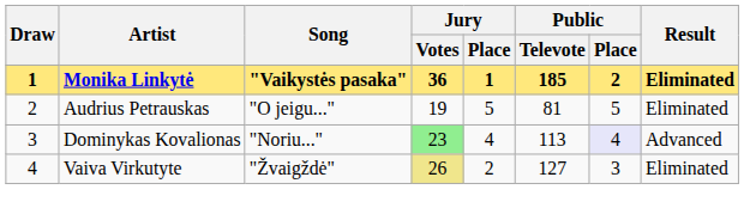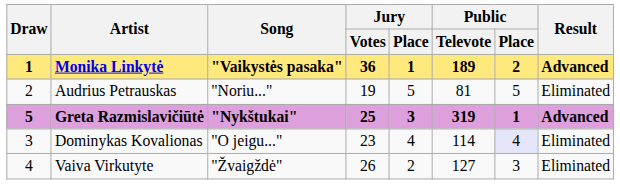Monika Linkytė | Public / Televote: 185 -> 189
Monika Linkytė | Result: Eliminated -> Advanced
Audrius Petrauskas | Song: "O jeigu..." -> "Noriu..."
+ row: 5 | Greta Razmislavičiūtė | "Nykštukai" | 25 | 3 | 319 | 1 | Advanced
Dominykas Kovalionas | Song: "Noriu..." -> "O jeigu..."
Dominykas Kovalionas | Jury / Votes: lightgreen background -> no background
Dominykas Kovalionas | Public / Televote: 113 -> 114
Dominykas Kovalionas | Result: Advanced -> Eliminated
Vaiva Virkutyte | Jury / Votes: khaki background -> no background
